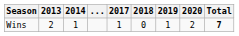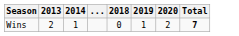- column: 2017 | 1
